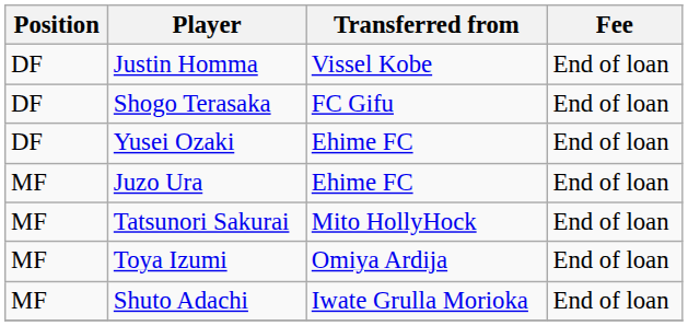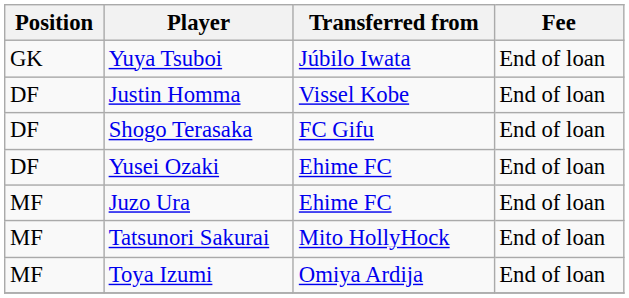+ row: GK | Yuya Tsuboi | Júbilo Iwata | End of loan
- row: MF | Shuto Adachi | Iwate Grulla Morioka | End of loan
